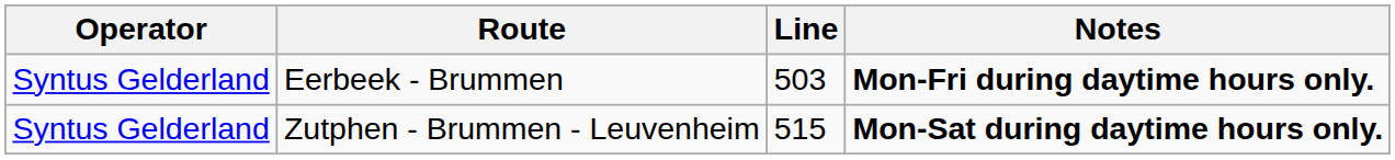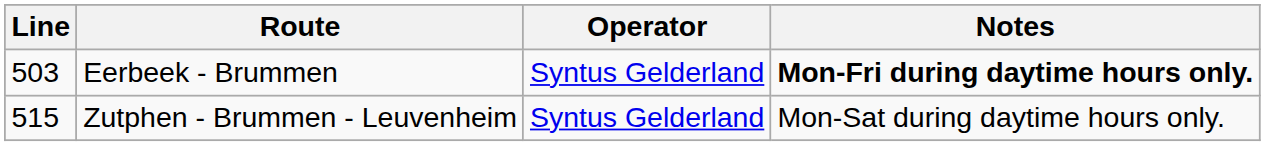columns swapped: Line <-> Operator
Zutphen - Brummen - Leuvenheim | Notes: bold -> normal
